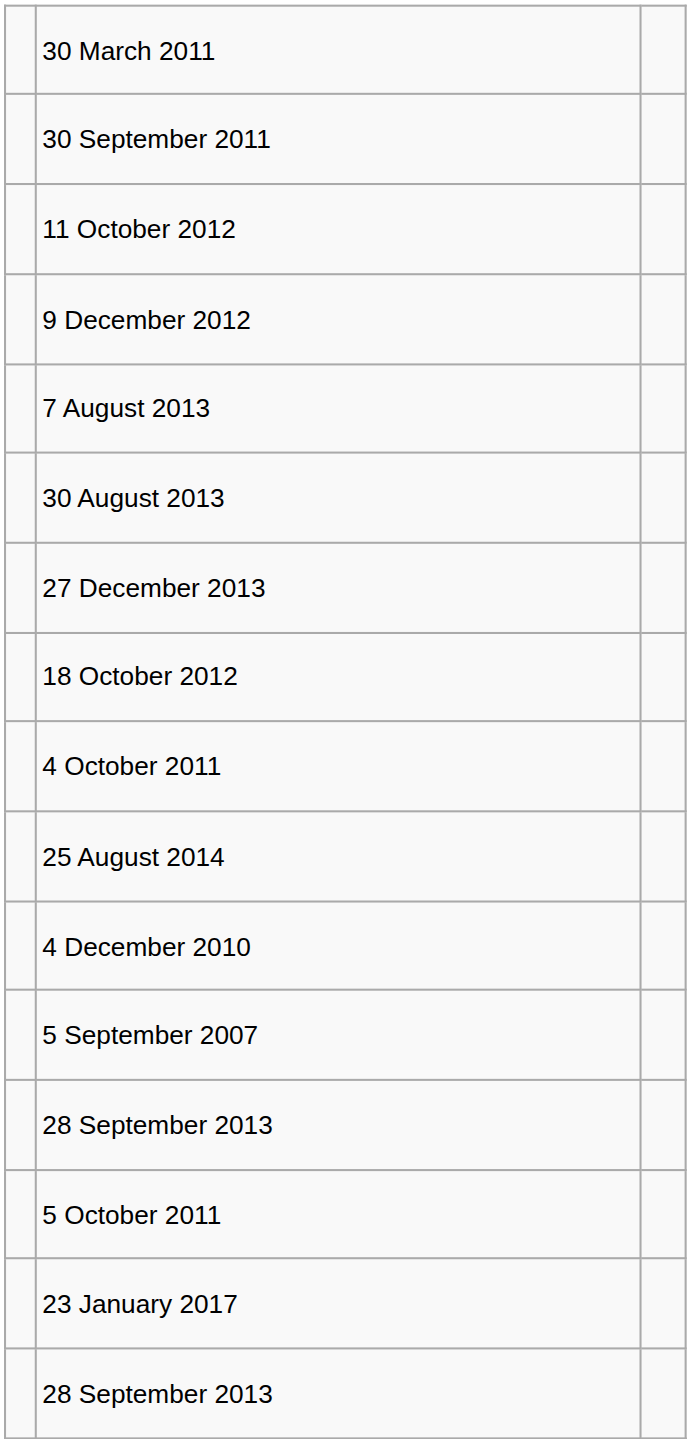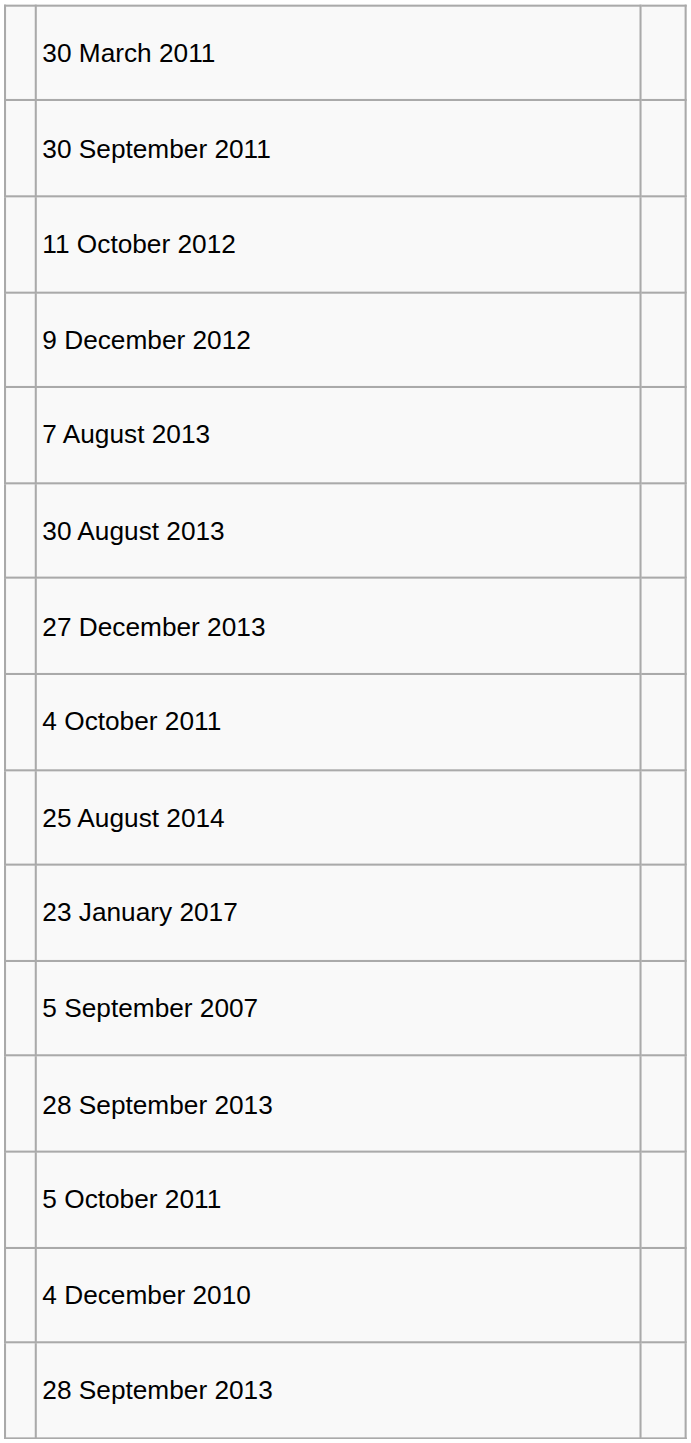- row: 18 October 2012
rows swapped: 4 December 2010 <-> 23 January 2017
